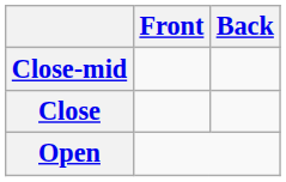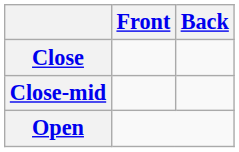rows swapped: Close <-> Close-mid
